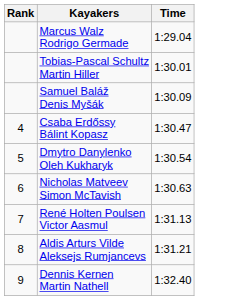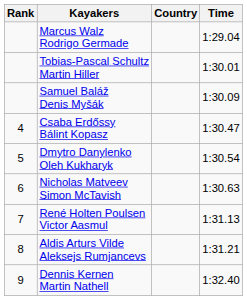+ column: Country
